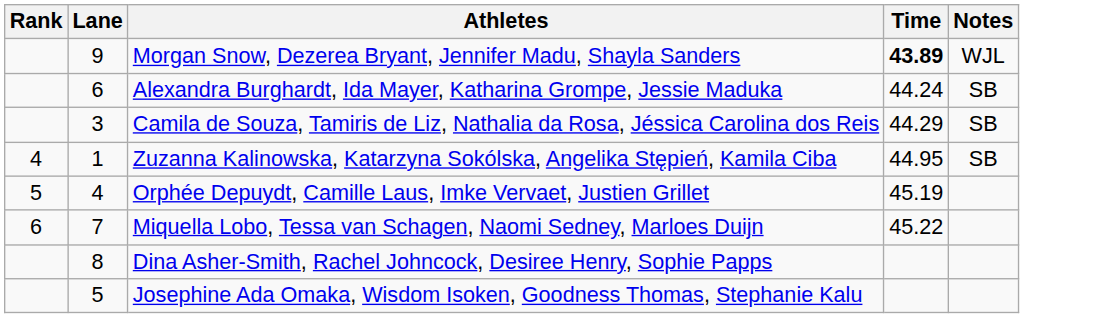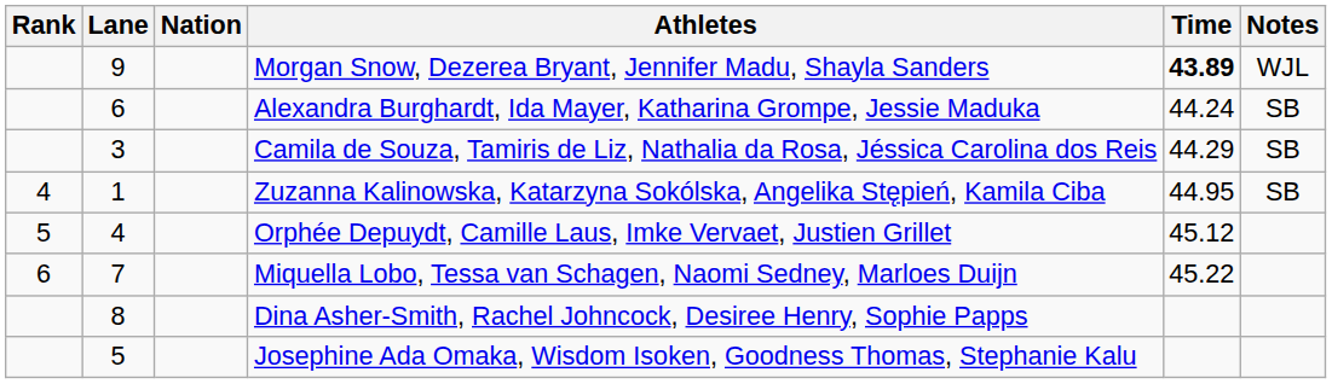+ column: Nation
Orphée Depuydt, Camille Laus, Imke Vervaet, Justien Grillet | Time: 45.19 -> 45.12
